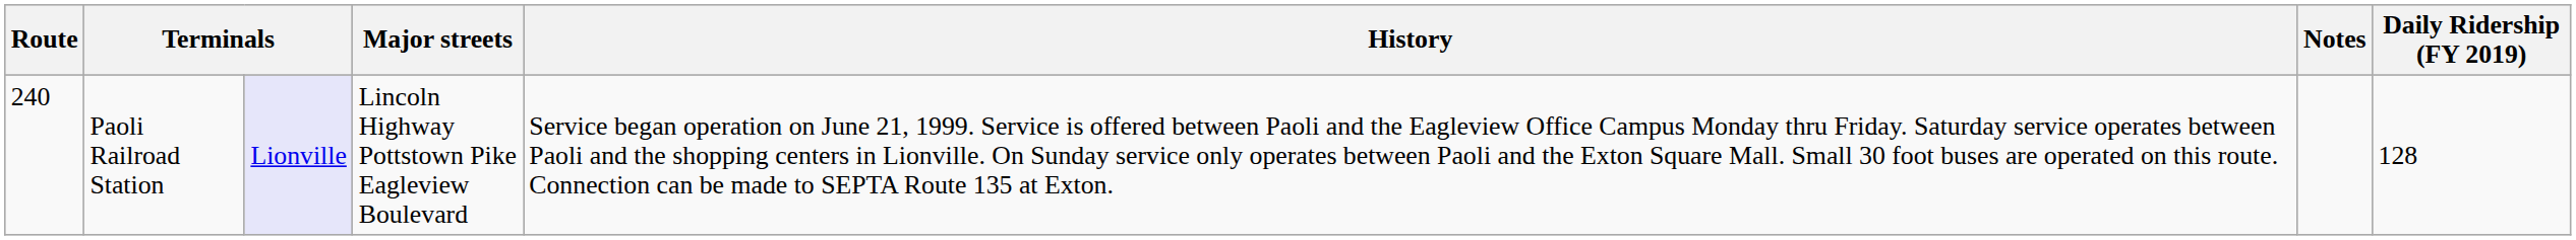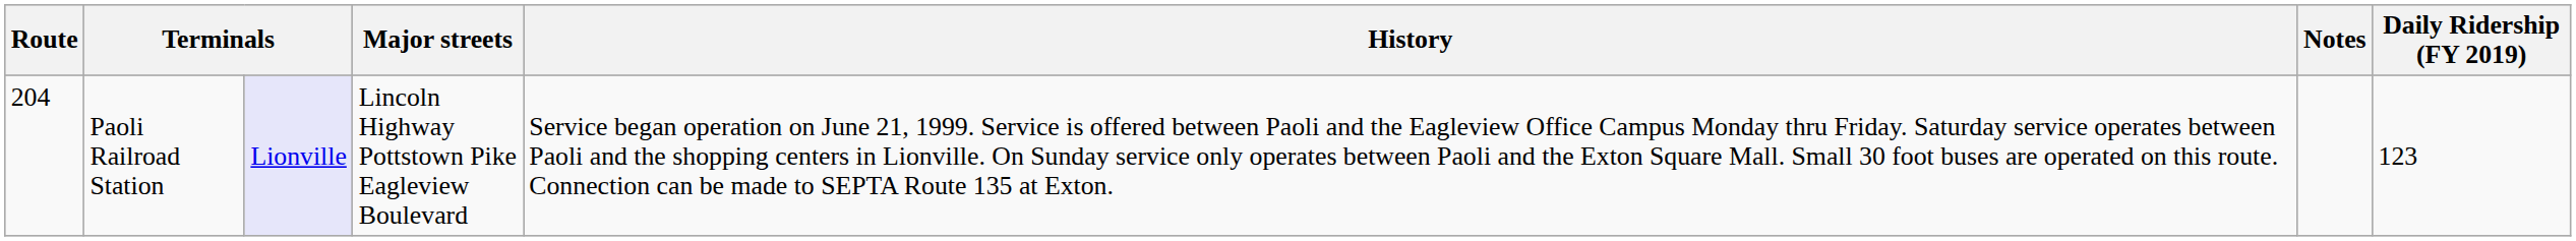Paoli Railroad Station | Route: 240 -> 204
Paoli Railroad Station | Daily Ridership (FY 2019): 128 -> 123
